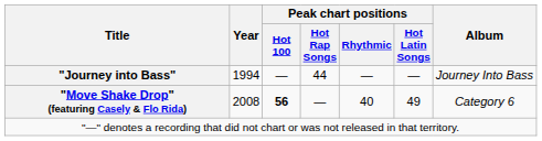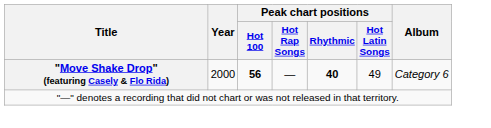- row: "Journey into Bass" | 1994 | — | 44 | — | — | Journey Into Bass
"Move Shake Drop" (featuring Casely & Flo Rida) | Year: 2008 -> 2000
"Move Shake Drop" (featuring Casely & Flo Rida) | Peak chart positions / Rhythmic: normal -> bold
